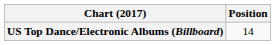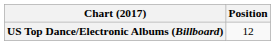US Top Dance/Electronic Albums (Billboard) | Position: 14 -> 12
